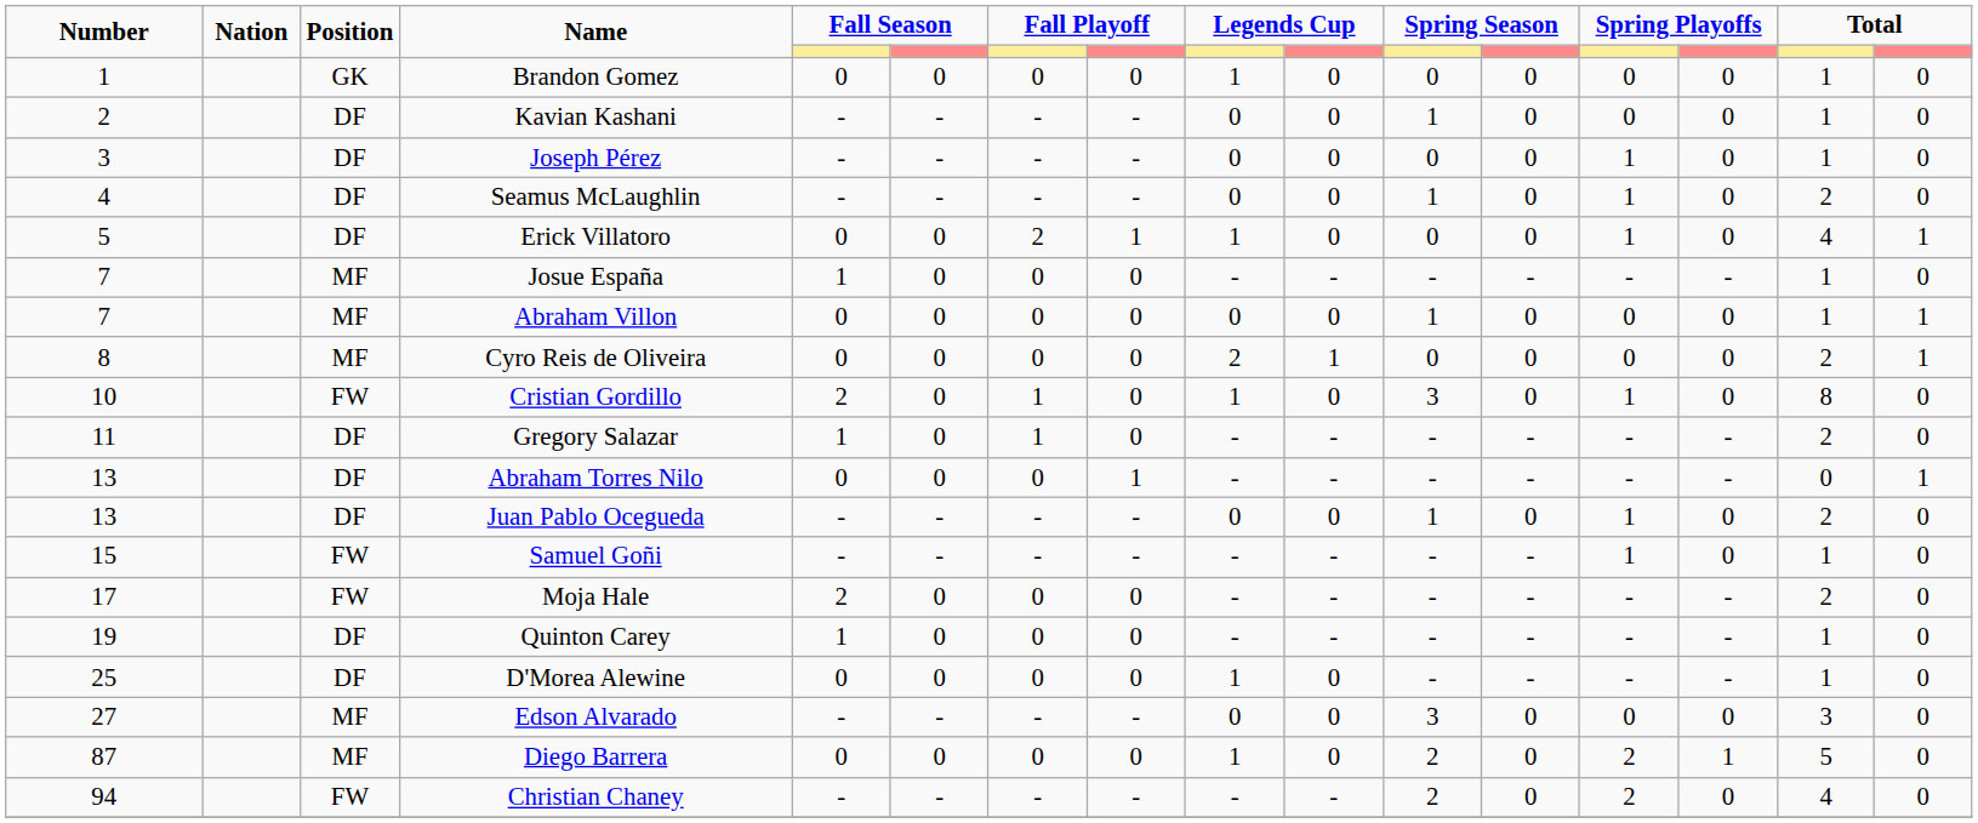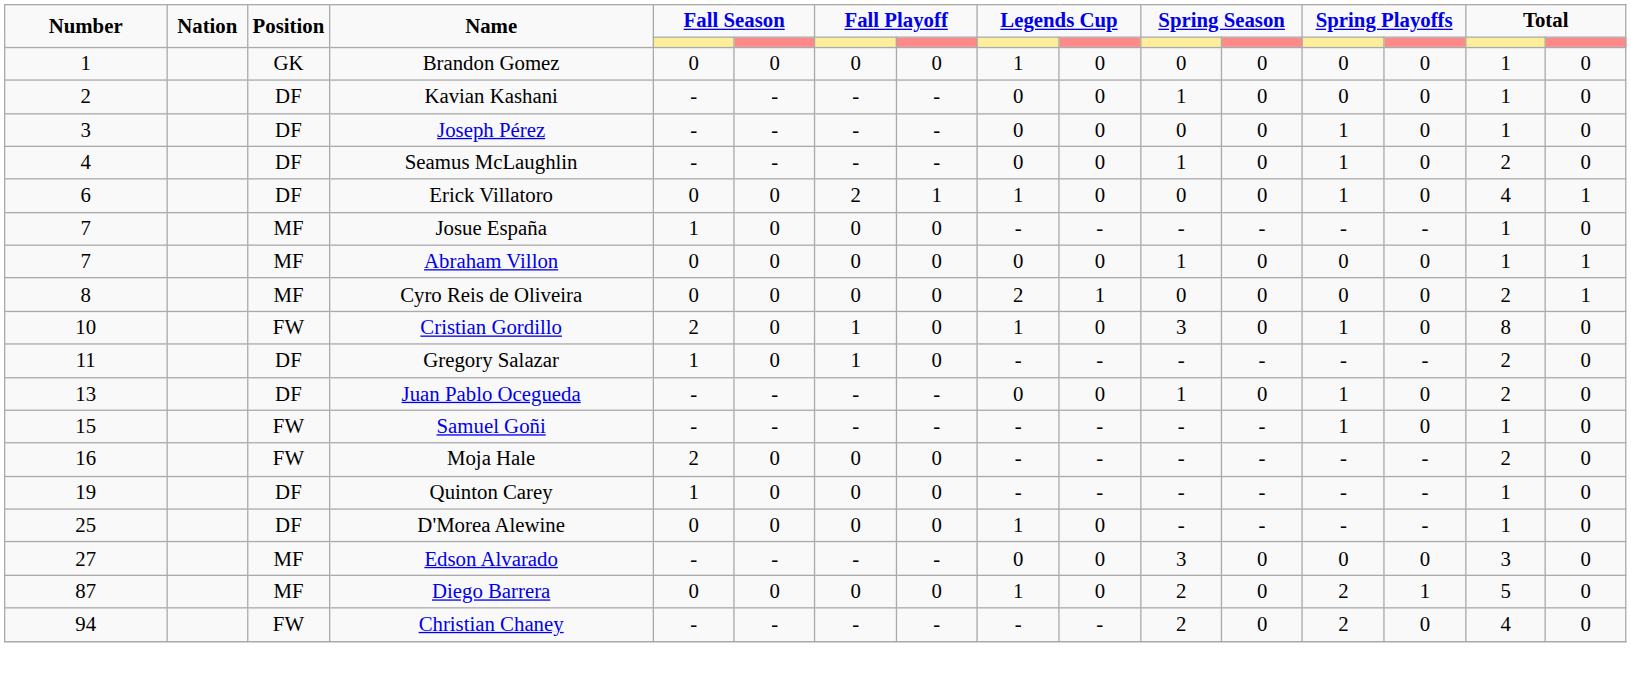Erick Villatoro | Number: 5 -> 6
- row: 13 | DF | Abraham Torres Nilo | 0 | 0 | 0 | 1 | - | - | - | - | - | - | 0 | 1
Moja Hale | Number: 17 -> 16
